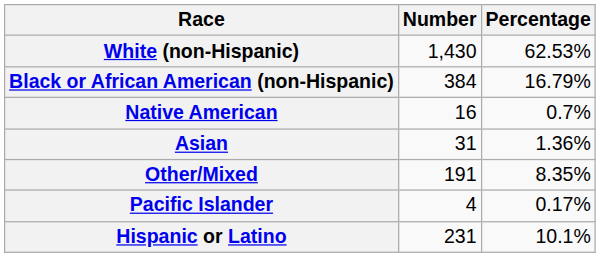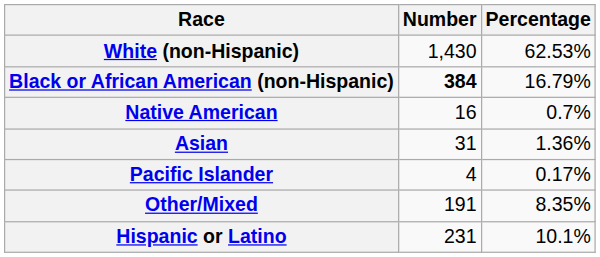Black or African American (non-Hispanic) | Number: normal -> bold
rows swapped: Pacific Islander <-> Other/Mixed
